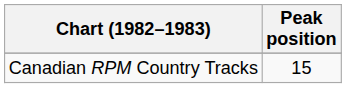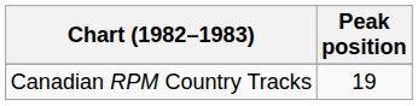Canadian RPM Country Tracks | Peak position: 15 -> 19
